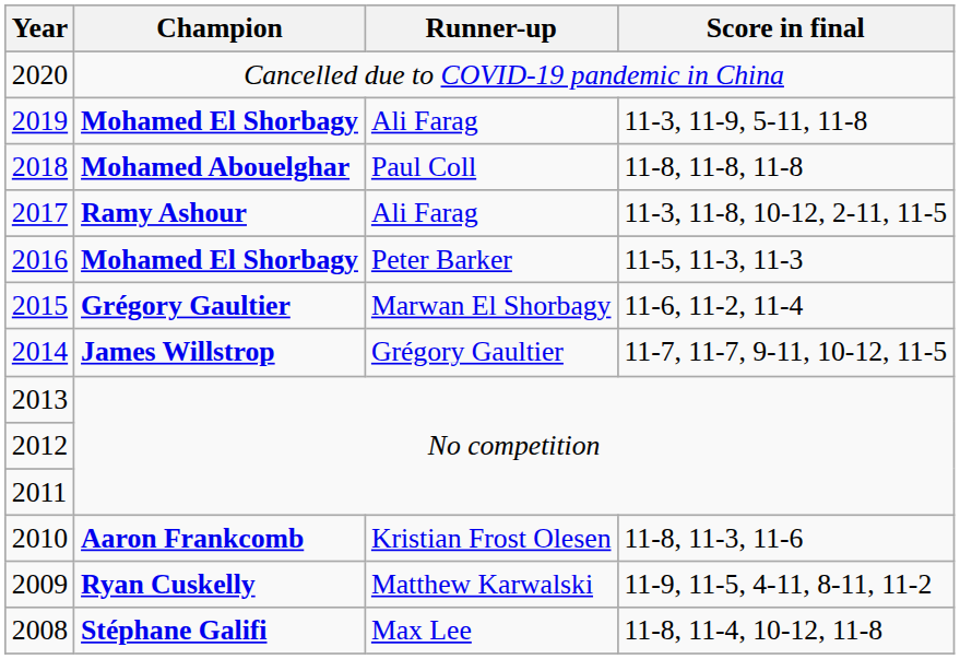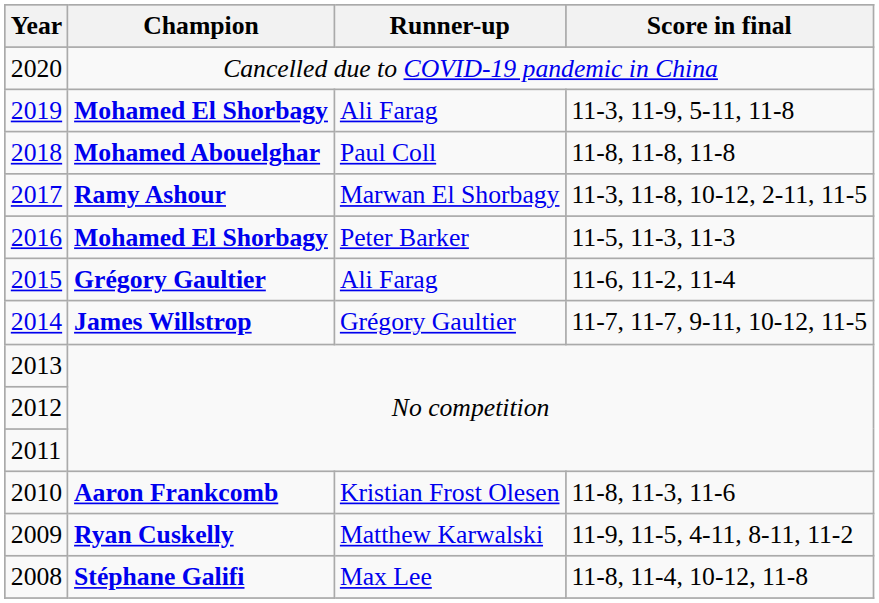2017 | Runner-up: Ali Farag -> Marwan El Shorbagy
2015 | Runner-up: Marwan El Shorbagy -> Ali Farag
